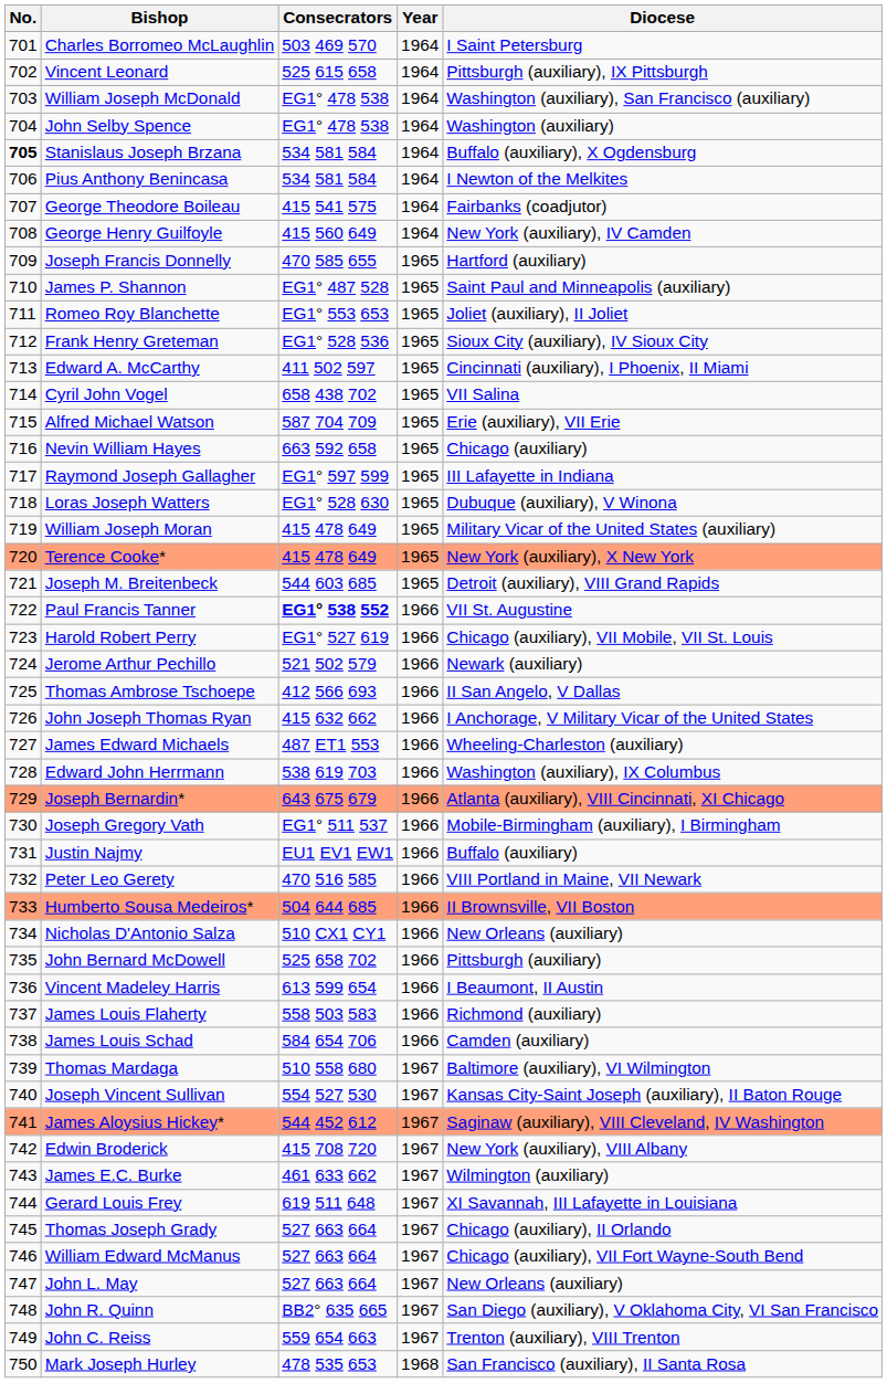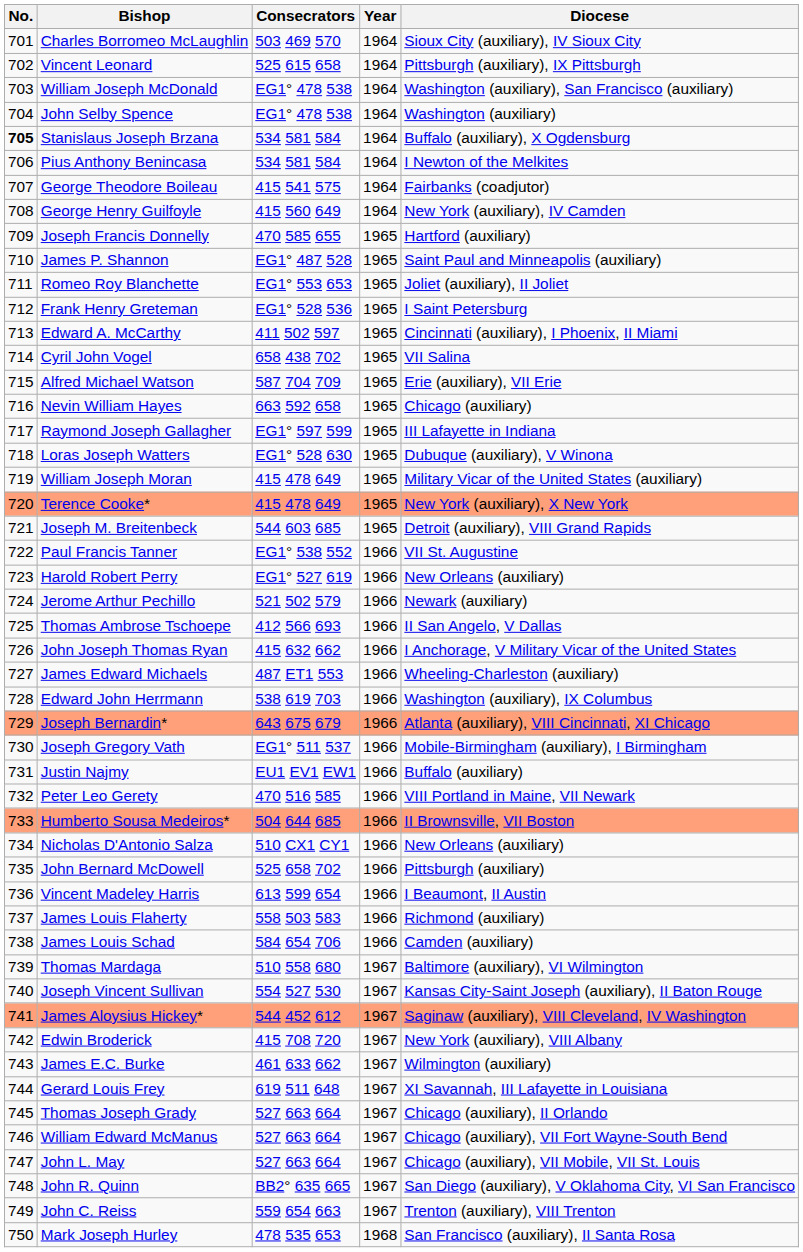Charles Borromeo McLaughlin | Diocese: I Saint Petersburg -> Sioux City (auxiliary), IV Sioux City
Frank Henry Greteman | Diocese: Sioux City (auxiliary), IV Sioux City -> I Saint Petersburg
Paul Francis Tanner | Consecrators: bold -> normal
Harold Robert Perry | Diocese: Chicago (auxiliary), VII Mobile, VII St. Louis -> New Orleans (auxiliary)
John L. May | Diocese: New Orleans (auxiliary) -> Chicago (auxiliary), VII Mobile, VII St. Louis
